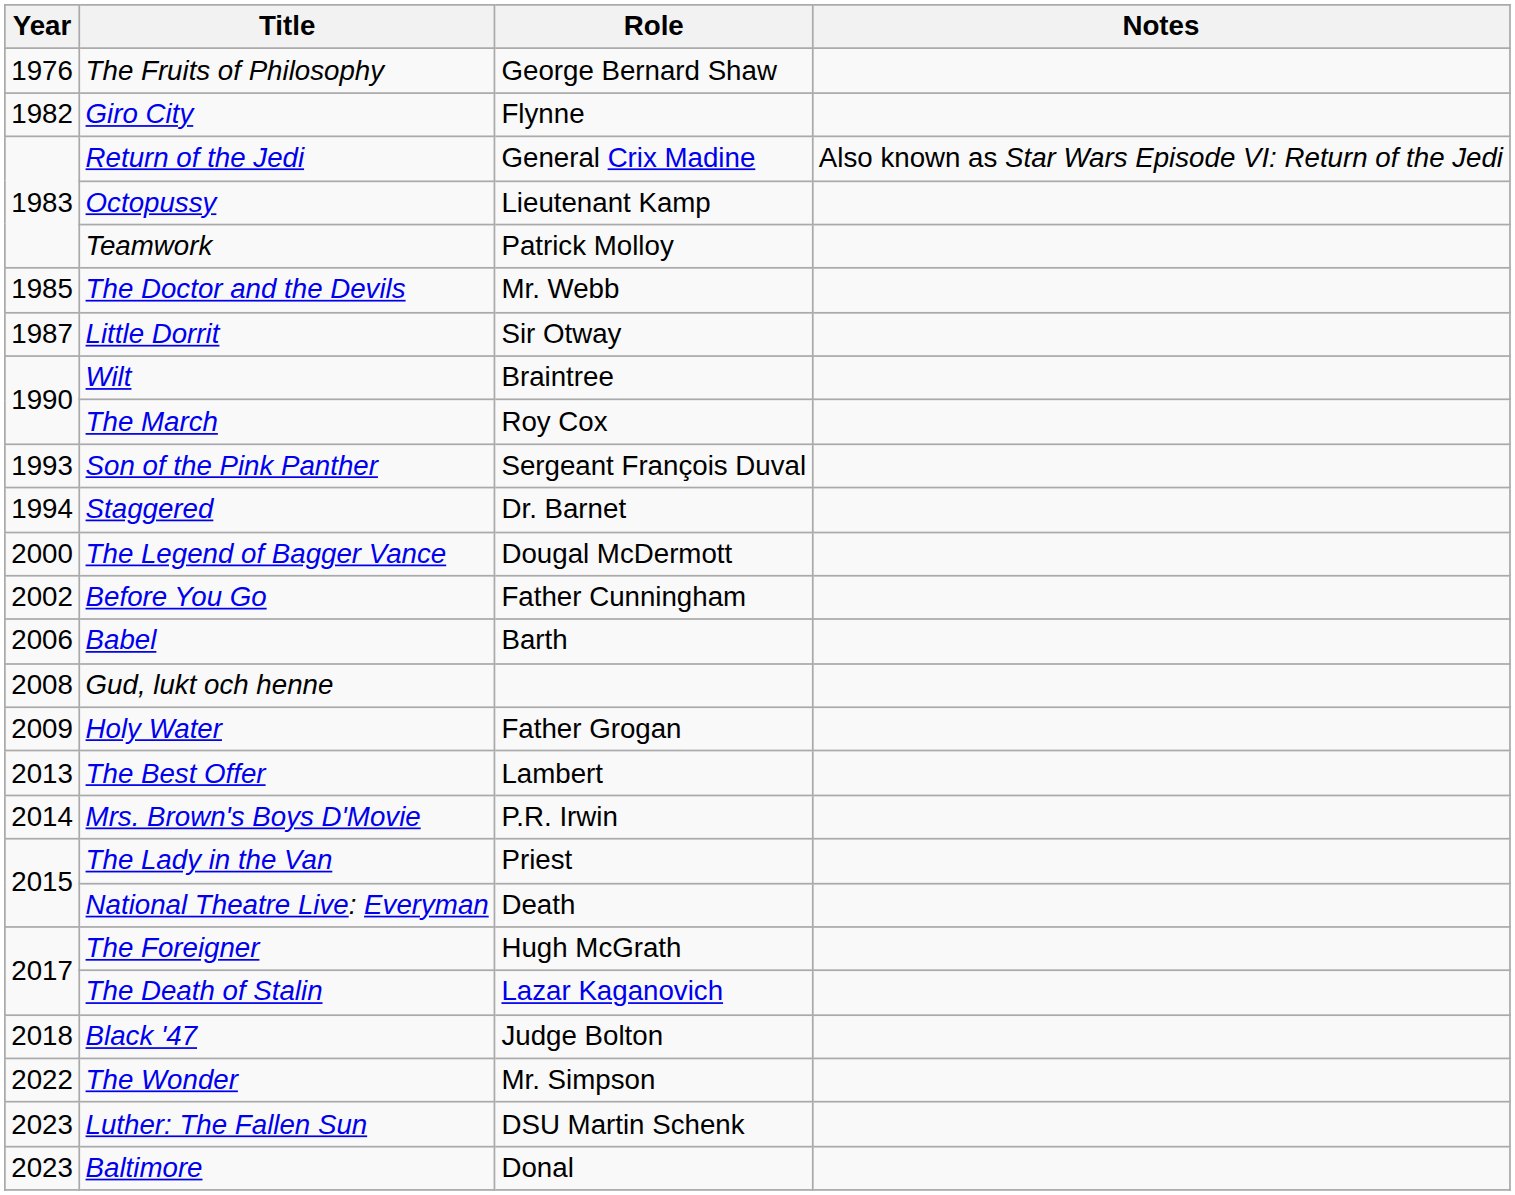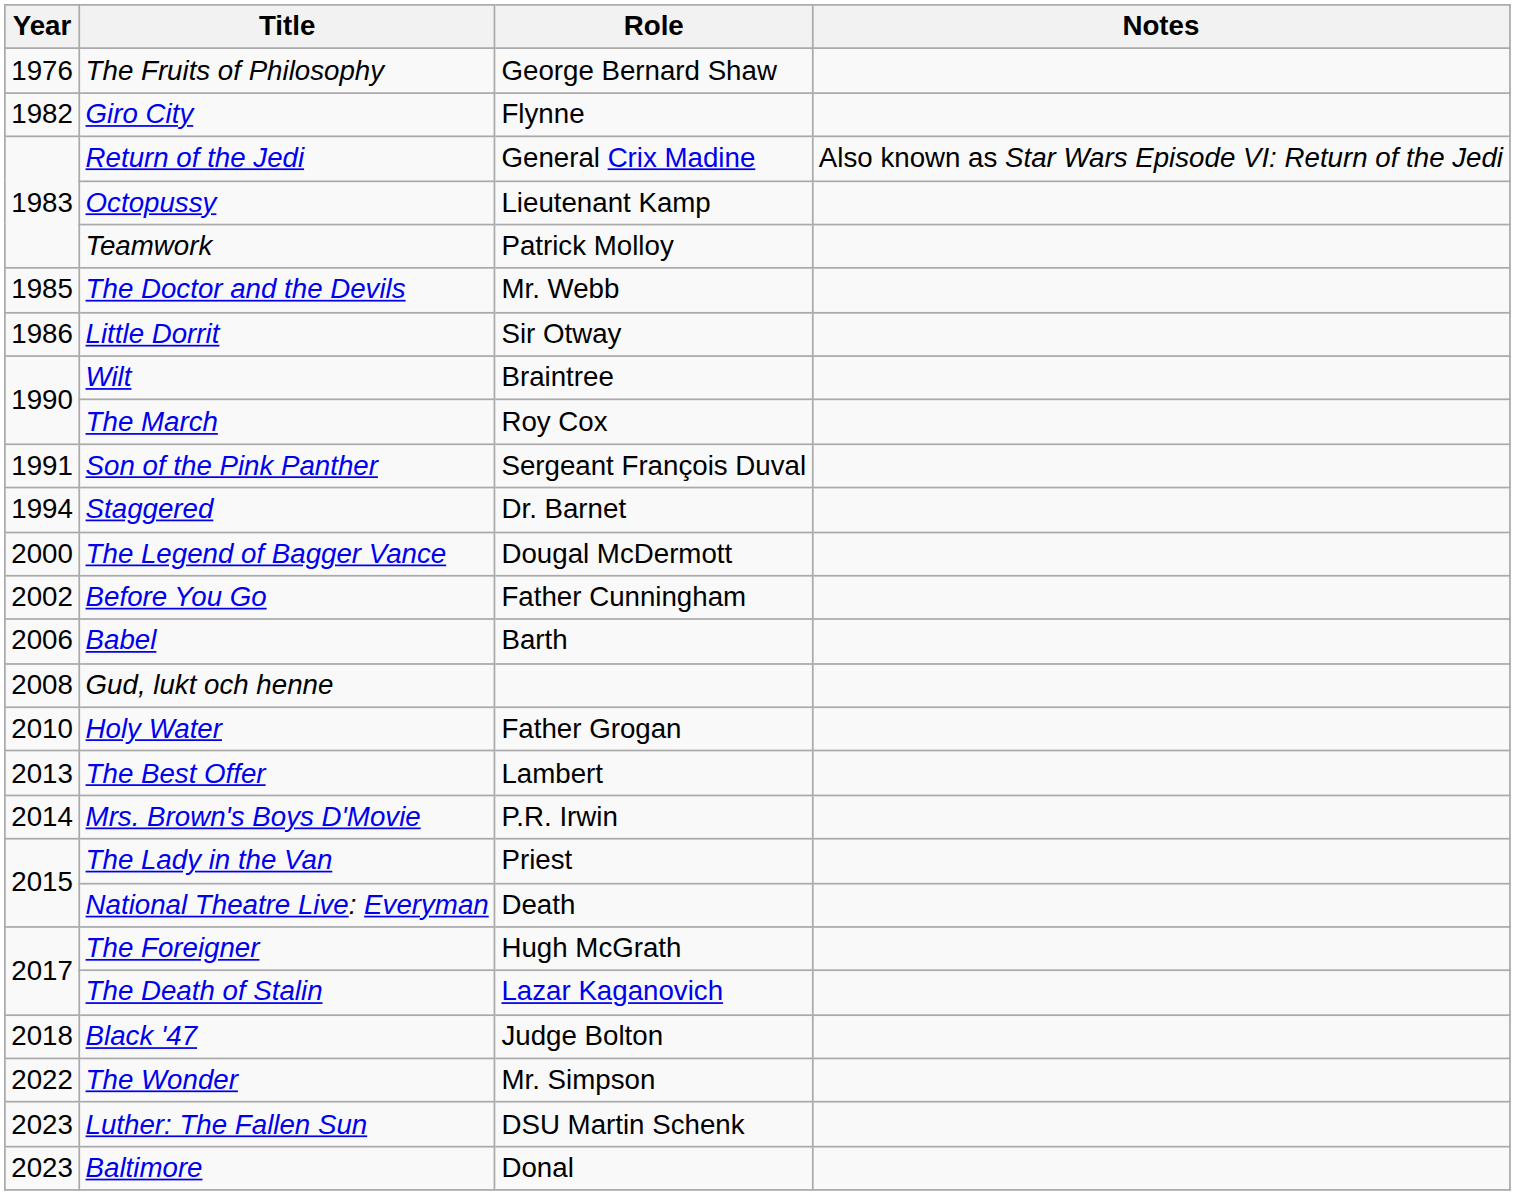Little Dorrit | Year: 1987 -> 1986
Son of the Pink Panther | Year: 1993 -> 1991
Holy Water | Year: 2009 -> 2010
